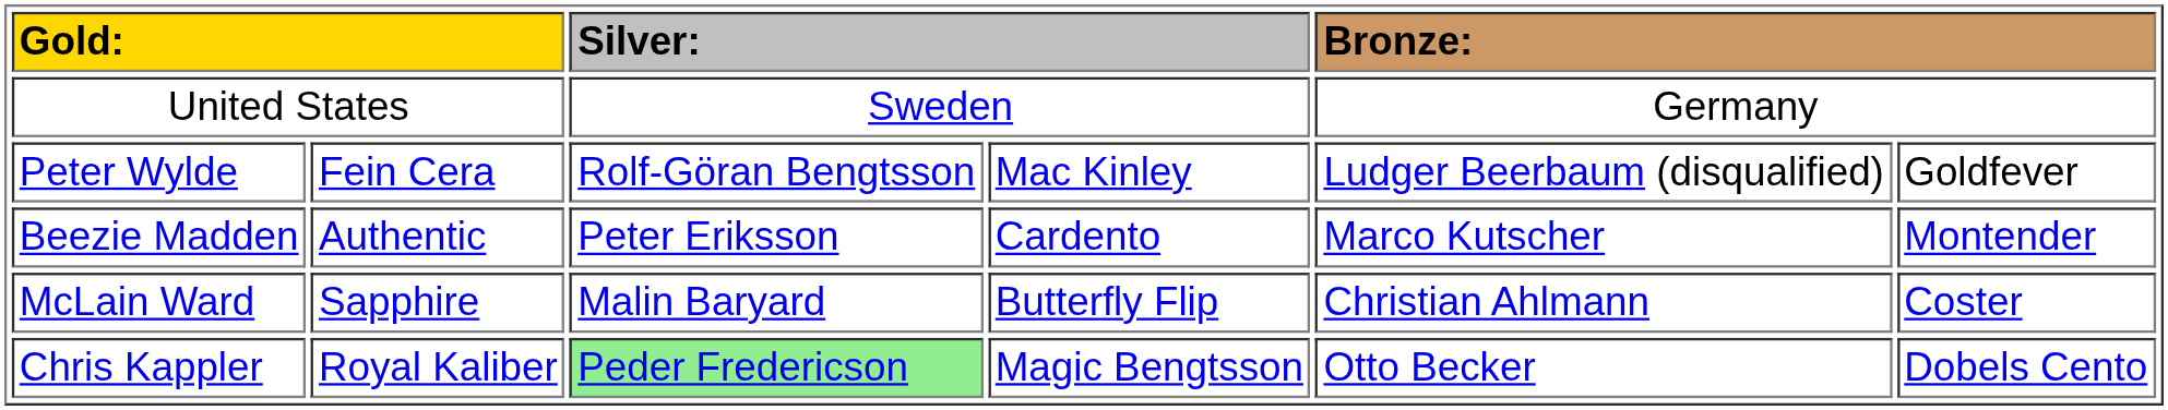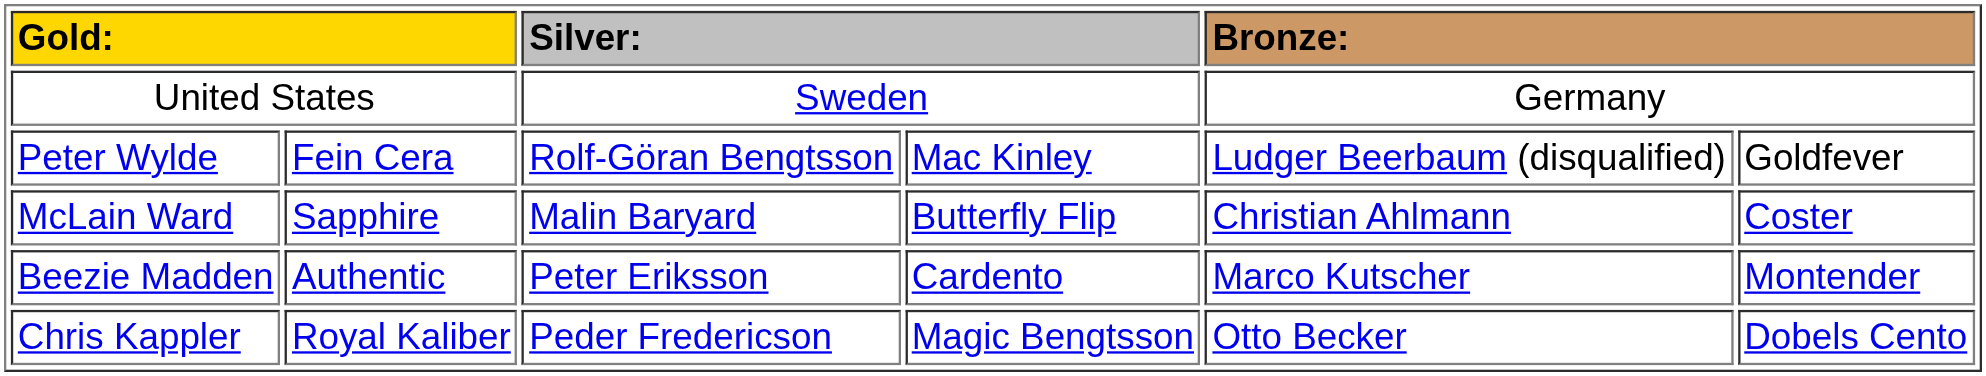rows swapped: McLain Ward <-> Beezie Madden
Chris Kappler | column 3: lightgreen background -> no background
